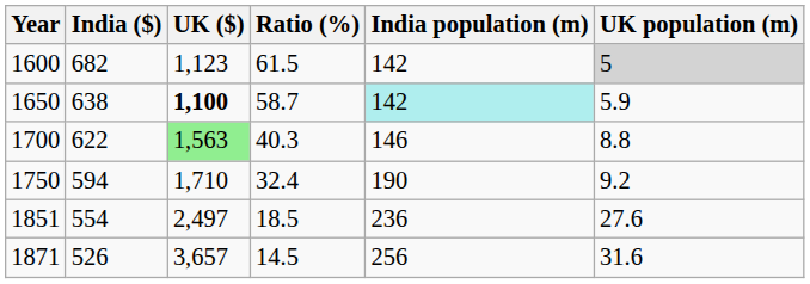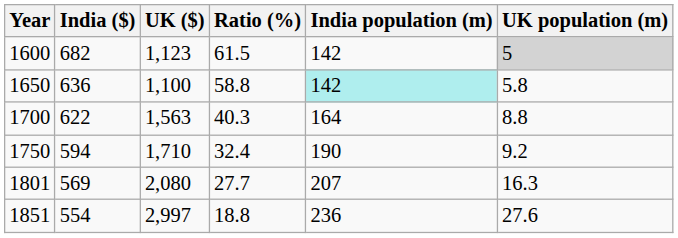1650 | India ($): 638 -> 636
1650 | UK ($): bold -> normal
1650 | Ratio (%): 58.7 -> 58.8
1650 | UK population (m): 5.9 -> 5.8
1700 | UK ($): lightgreen background -> no background
1700 | India population (m): 146 -> 164
+ row: 1801 | 569 | 2,080 | 27.7 | 207 | 16.3
1851 | UK ($): 2,497 -> 2,997
1851 | Ratio (%): 18.5 -> 18.8
- row: 1871 | 526 | 3,657 | 14.5 | 256 | 31.6
